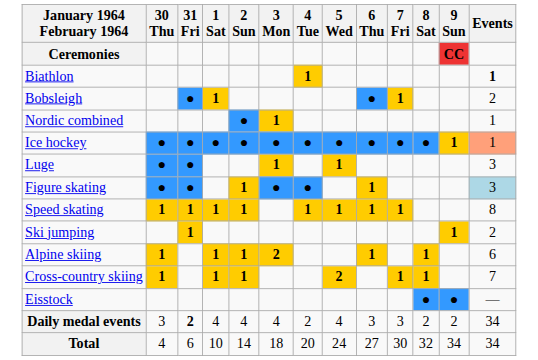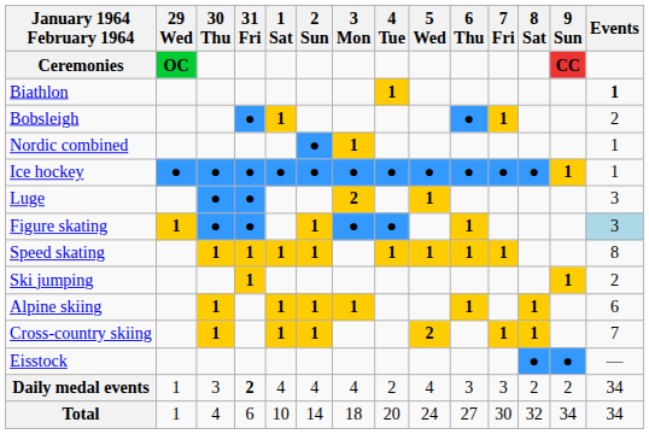+ column: 29 Wed | OC | ● | 1 | 1 | 1
Ice hockey | Events: lightsalmon background -> no background
Luge | 3 Mon: 1 -> 2
Alpine skiing | 3 Mon: 2 -> 1
